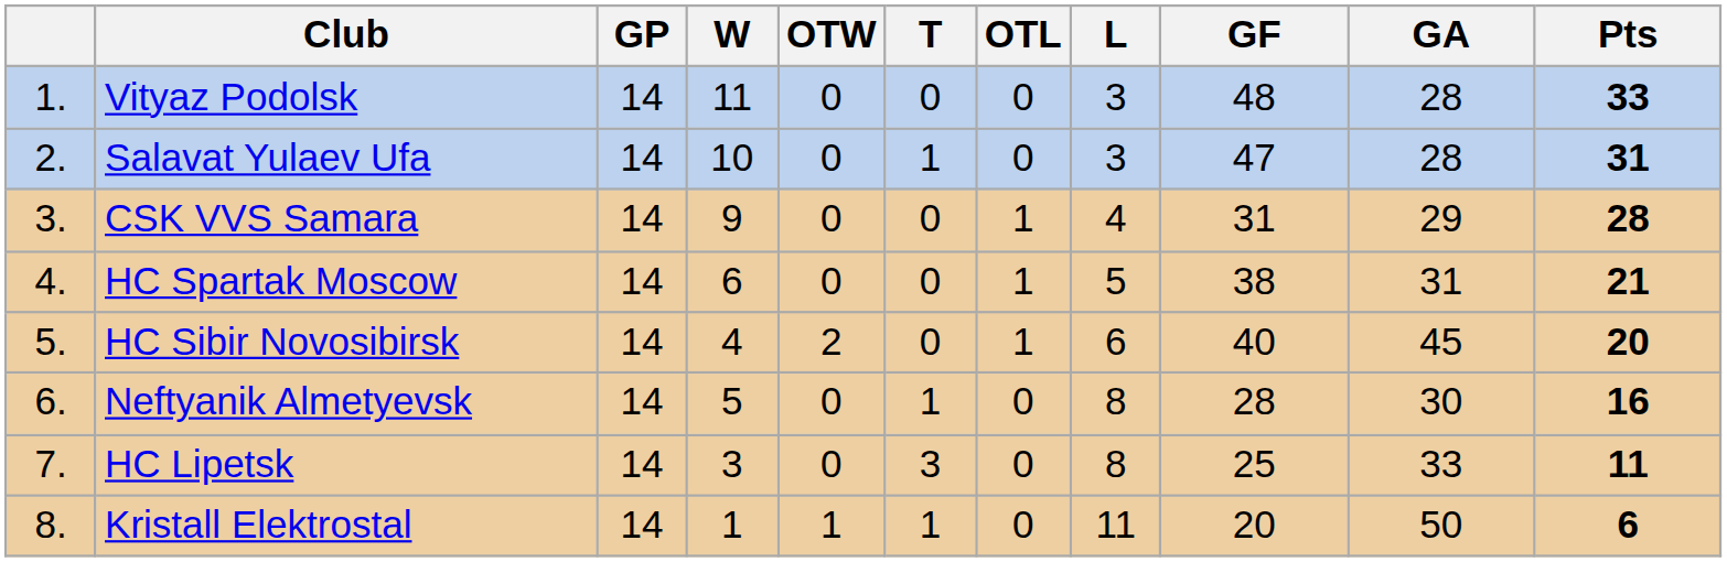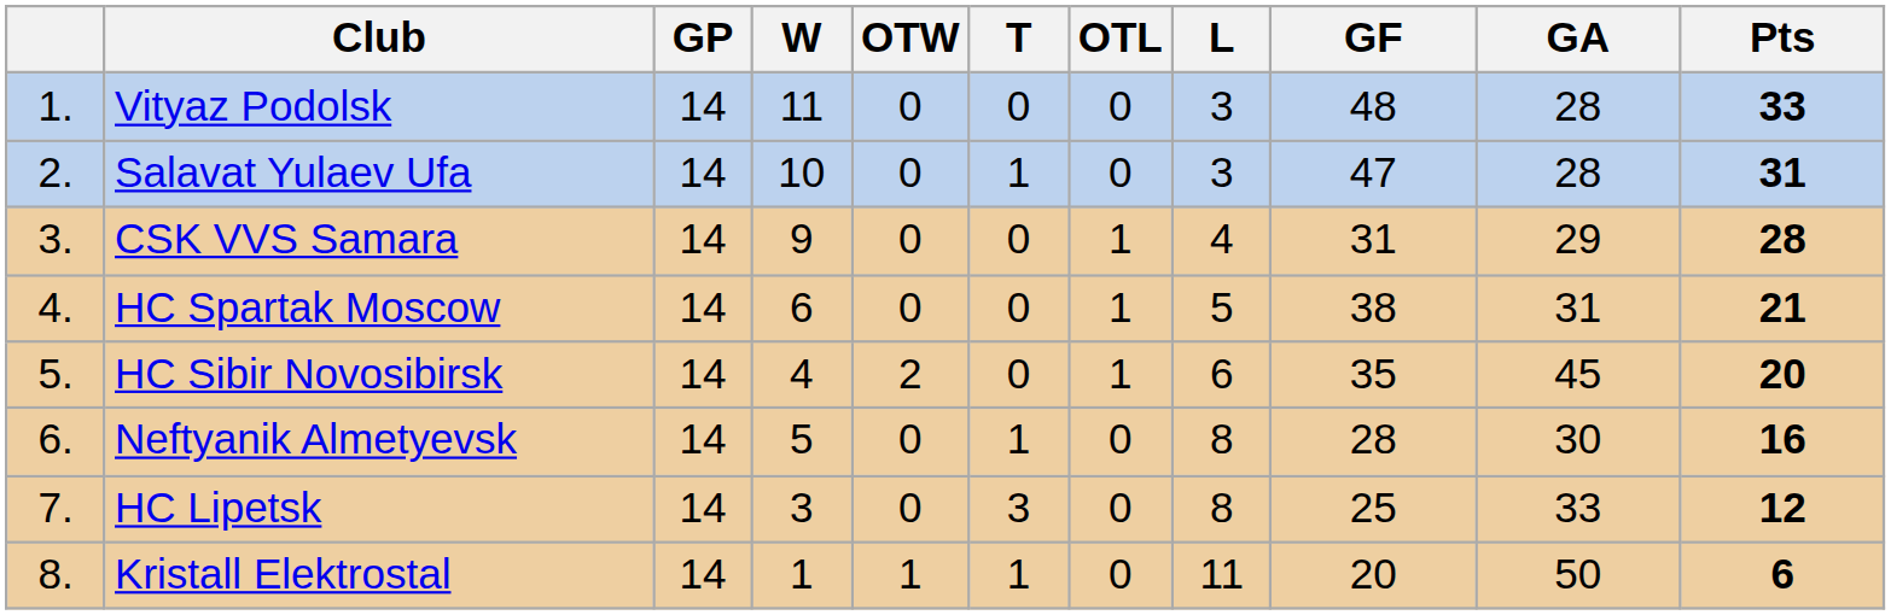HC Sibir Novosibirsk | GF: 40 -> 35
HC Lipetsk | Pts: 11 -> 12
